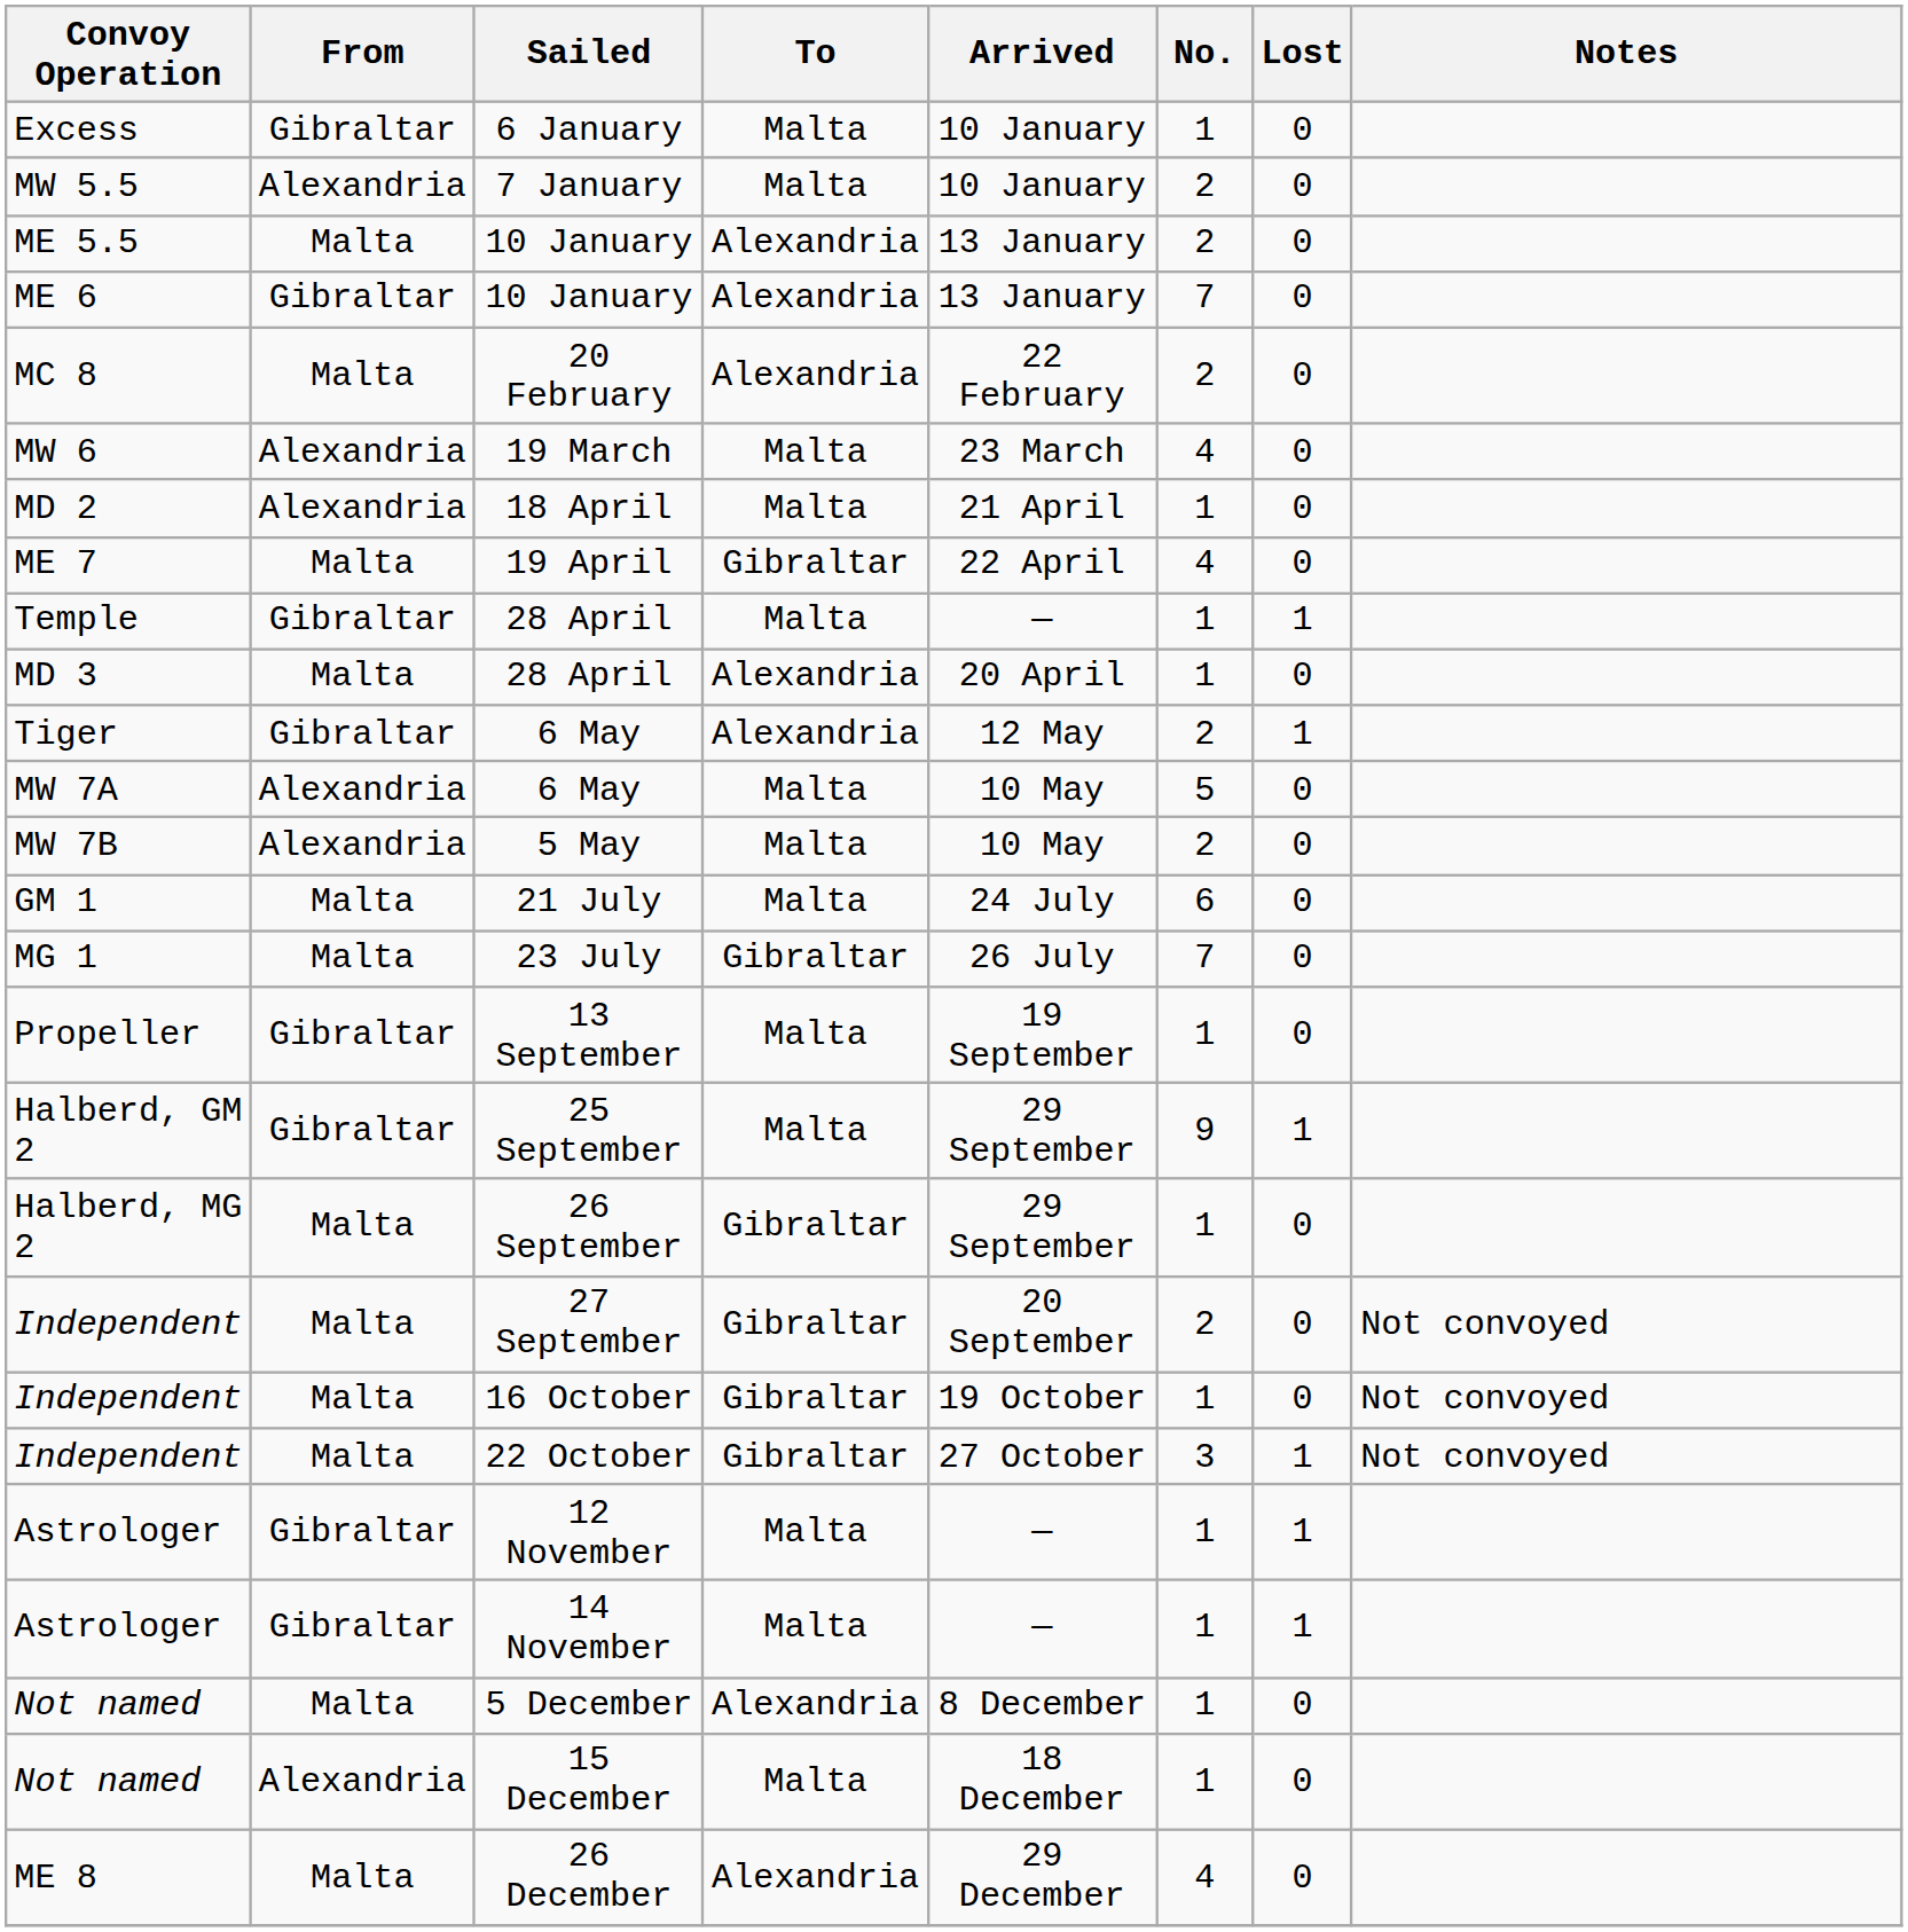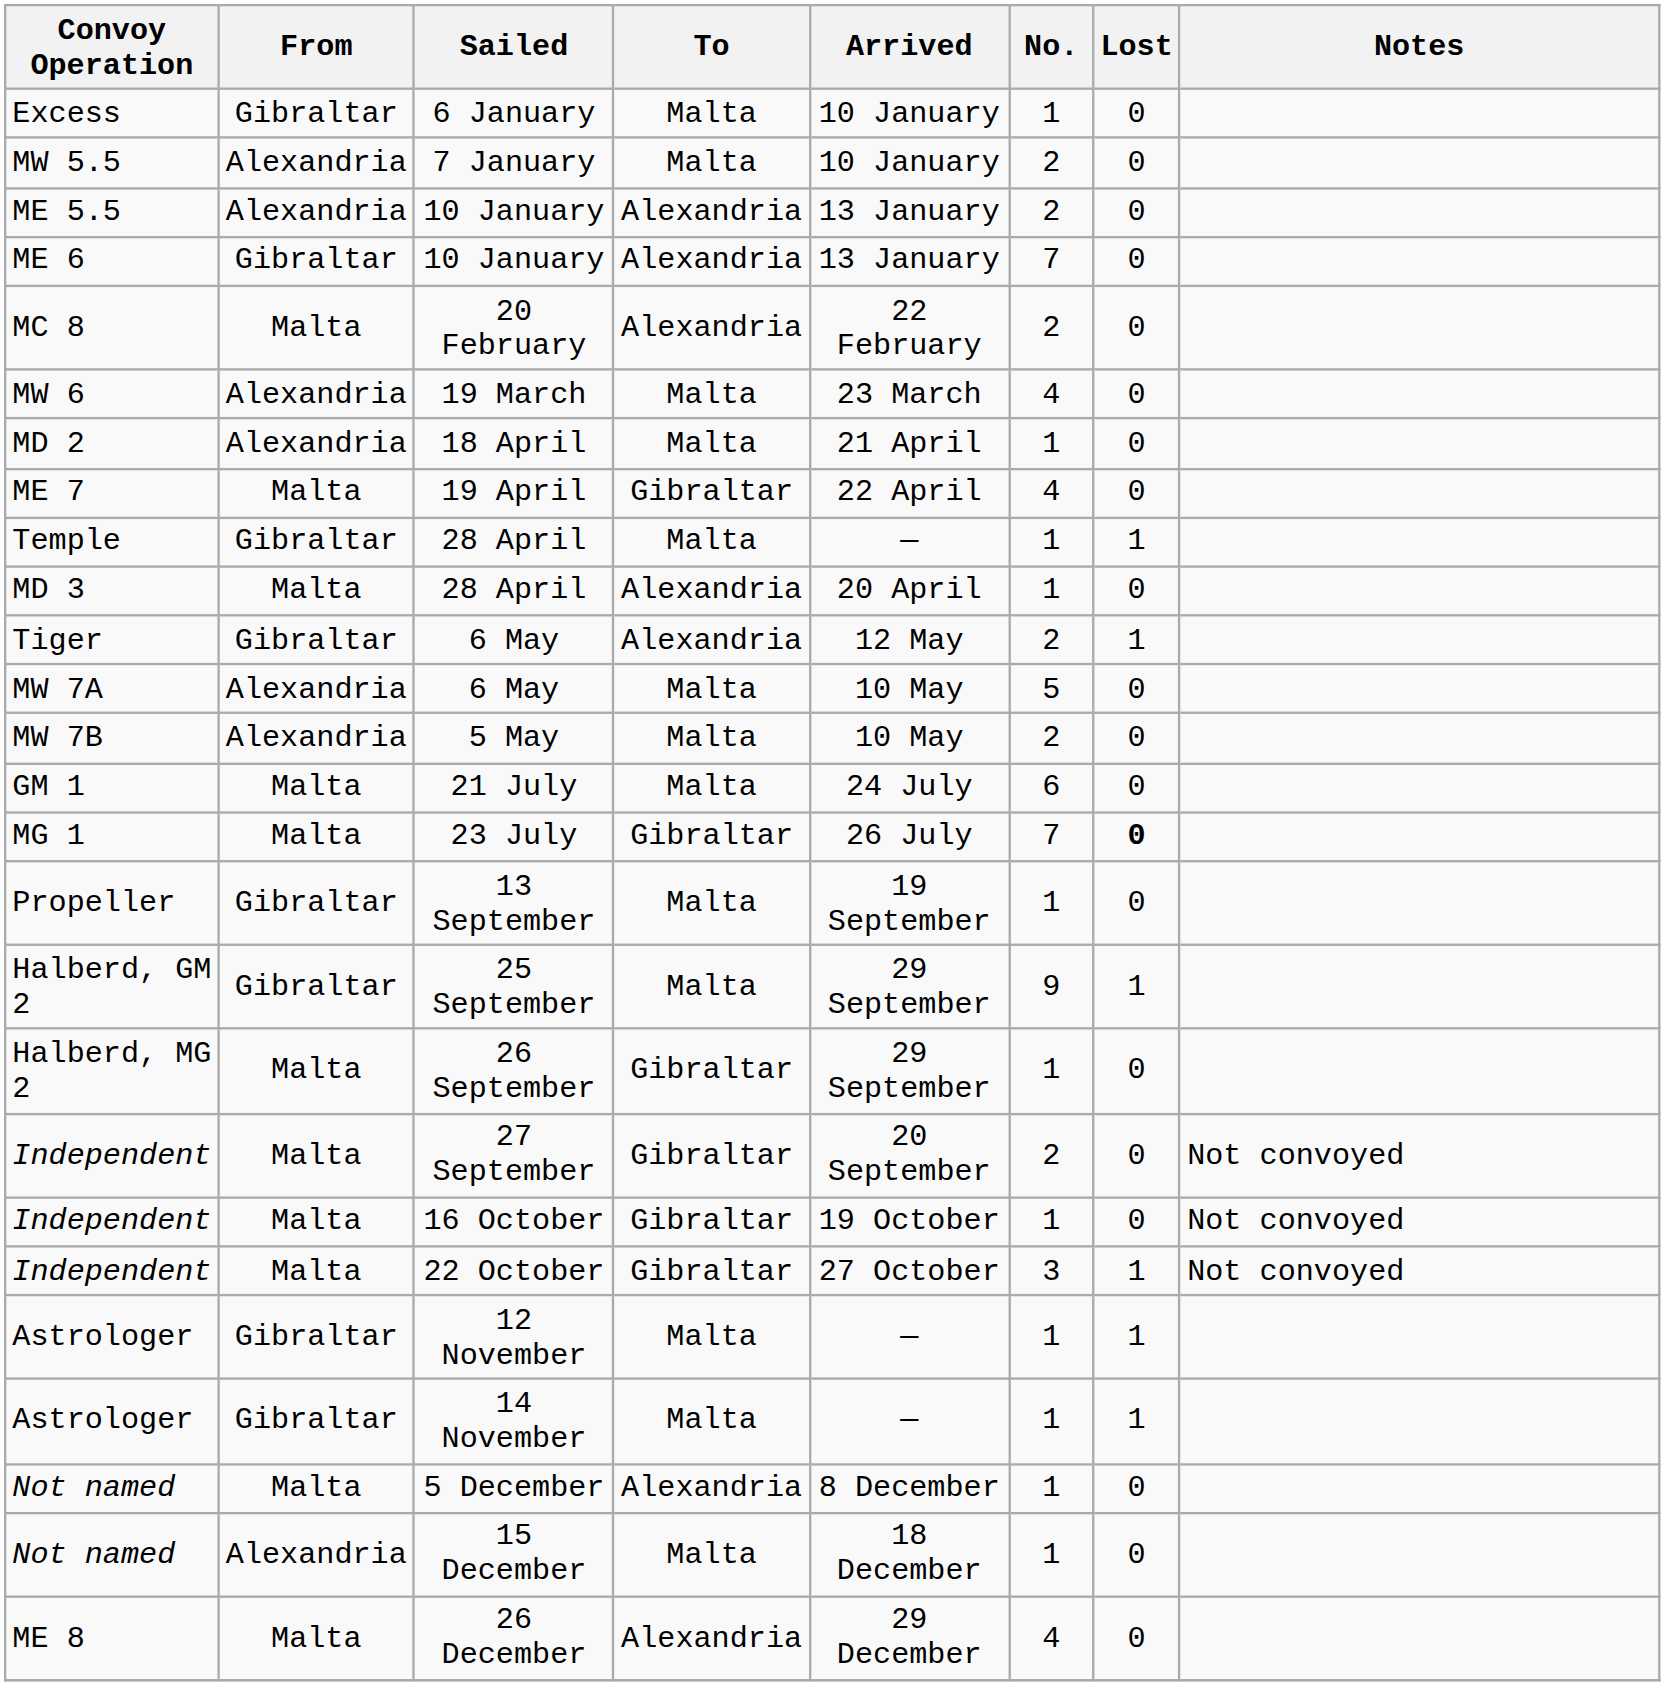ME 5.5 / 10 January | From: Malta -> Alexandria
23 July | Lost: normal -> bold
